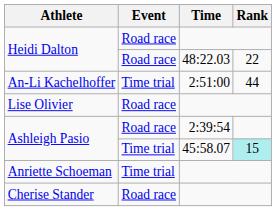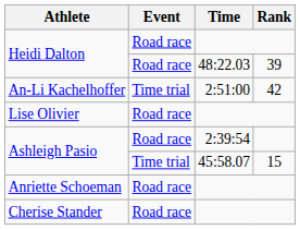Heidi Dalton / 48:22.03 | Rank: 22 -> 39
An-Li Kachelhoffer | Rank: 44 -> 42
Ashleigh Pasio / 45:58.07 | Rank: paleturquoise background -> no background
Anriette Schoeman | Event: Time trial -> Road race
